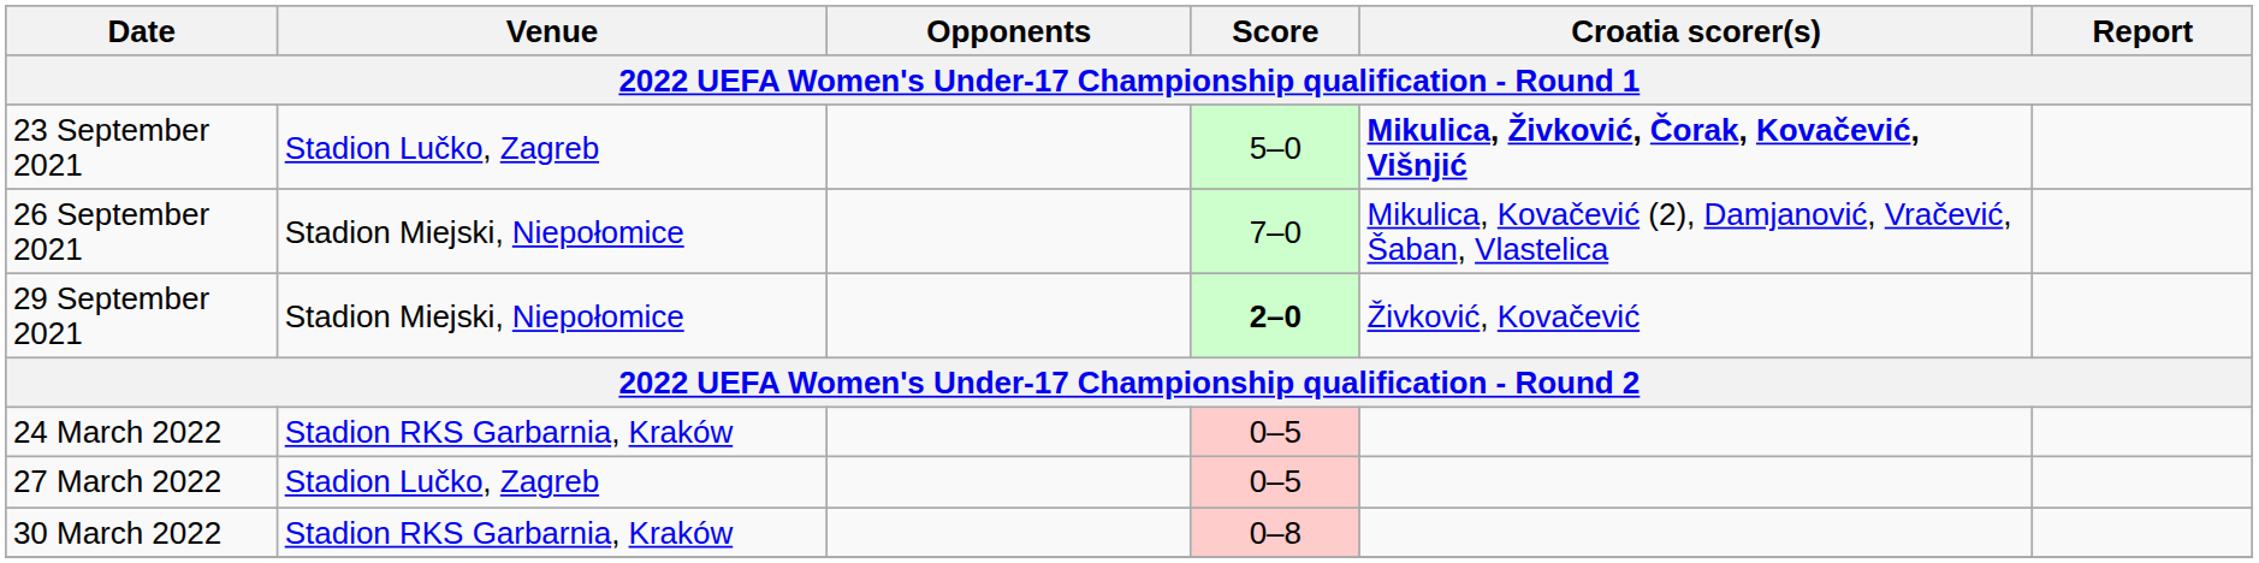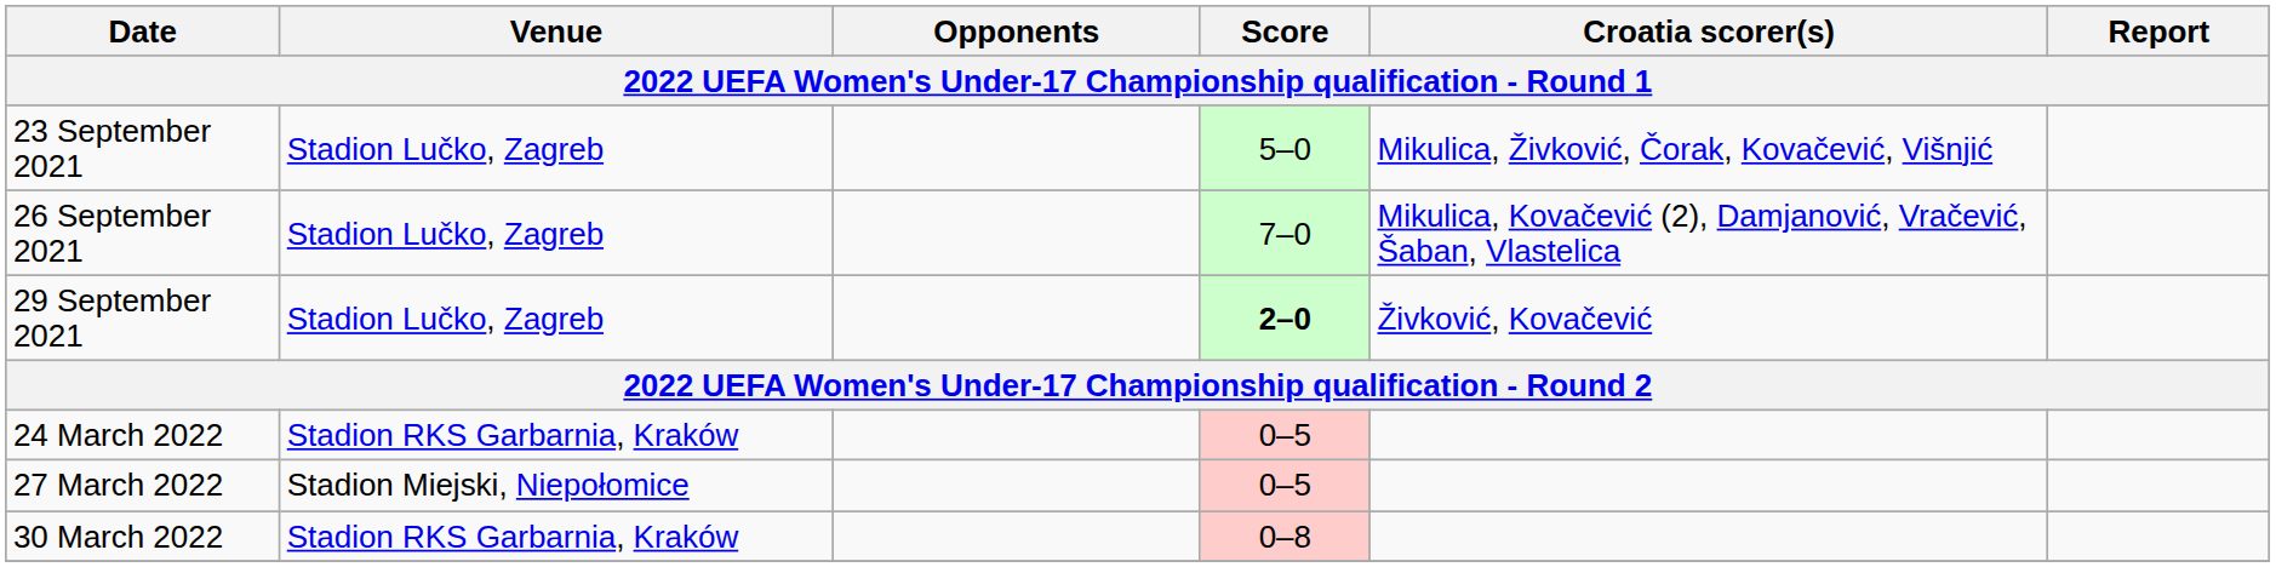23 September 2021 | Croatia scorer(s): bold -> normal
26 September 2021 | Venue: Stadion Miejski, Niepołomice -> Stadion Lučko, Zagreb
29 September 2021 | Venue: Stadion Miejski, Niepołomice -> Stadion Lučko, Zagreb
27 March 2022 | Venue: Stadion Lučko, Zagreb -> Stadion Miejski, Niepołomice
